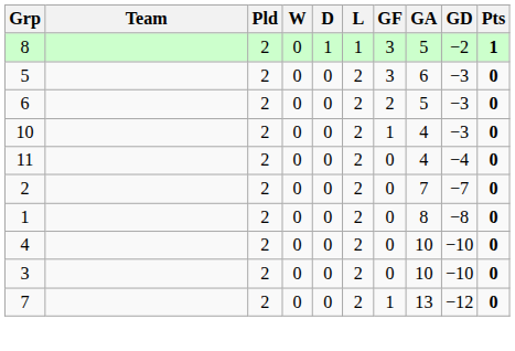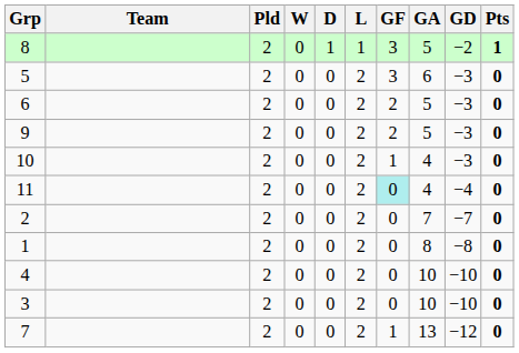+ row: 9 | 2 | 0 | 0 | 2 | 2 | 5 | −3 | 0
11 | GF: no background -> paleturquoise background
